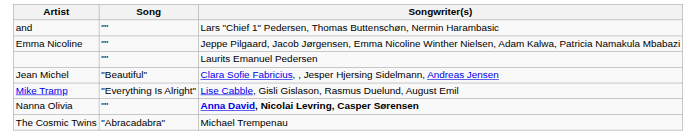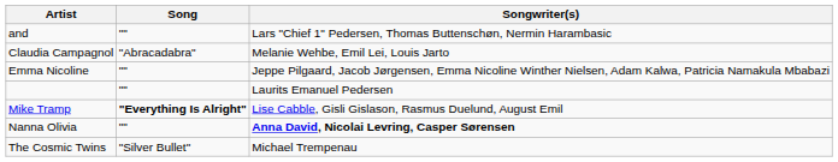+ row: Claudia Campagnol | "Abracadabra" | Melanie Wehbe, Emil Lei, Louis Jarto
- row: Jean Michel | "Beautiful" | Clara Sofie Fabricius, , Jesper Hjersing Sidelmann, Andreas Jensen
Mike Tramp | Song: normal -> bold
The Cosmic Twins | Song: "Abracadabra" -> "Silver Bullet"
